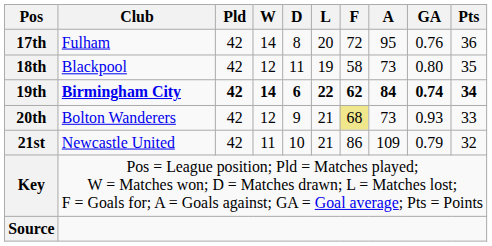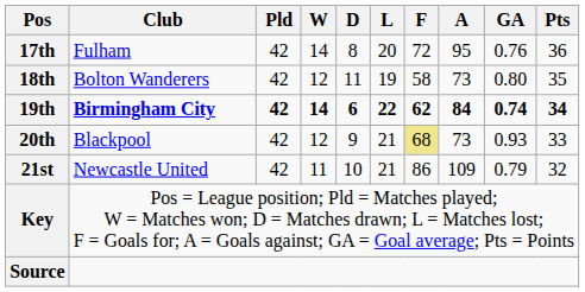18th | Club: Blackpool -> Bolton Wanderers
20th | Club: Bolton Wanderers -> Blackpool
